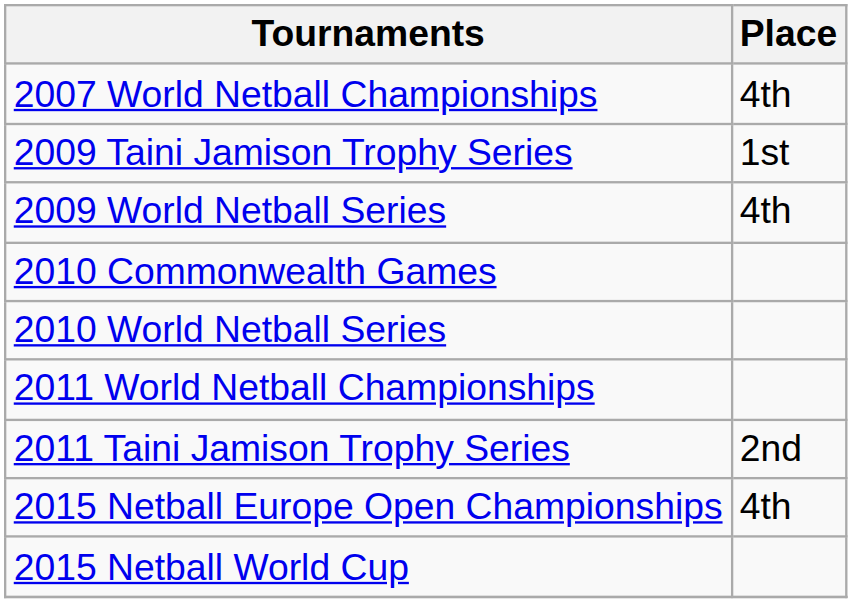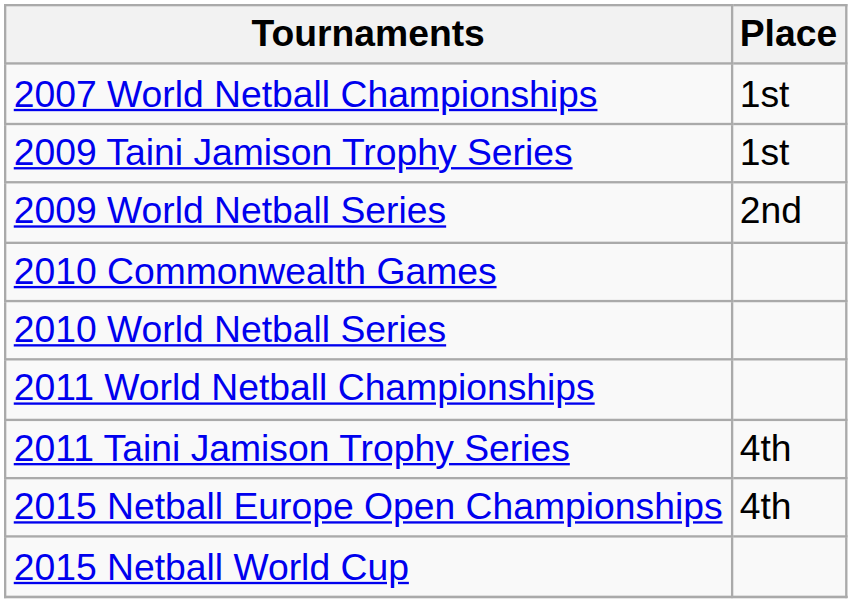2007 World Netball Championships | Place: 4th -> 1st
2009 World Netball Series | Place: 4th -> 2nd
2011 Taini Jamison Trophy Series | Place: 2nd -> 4th
